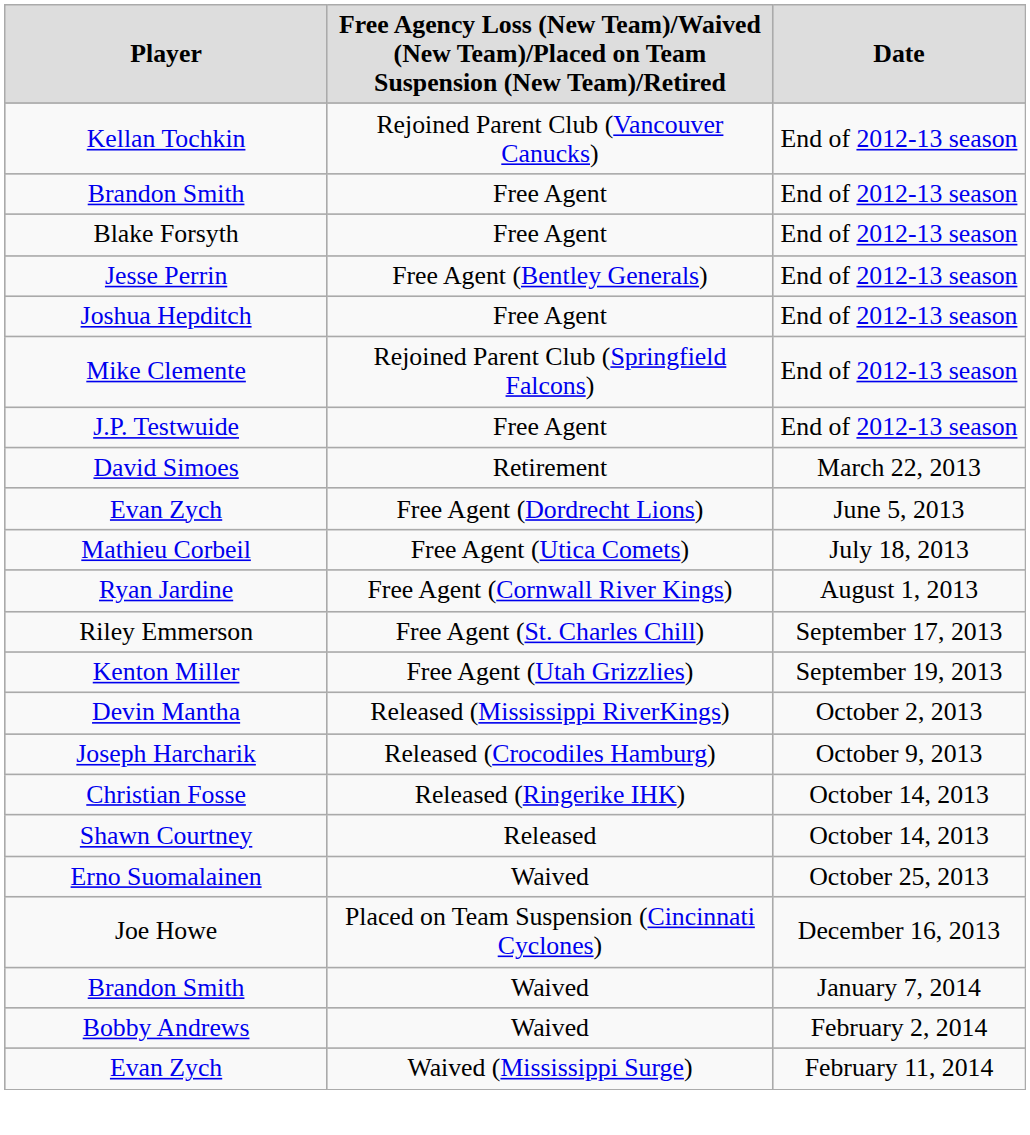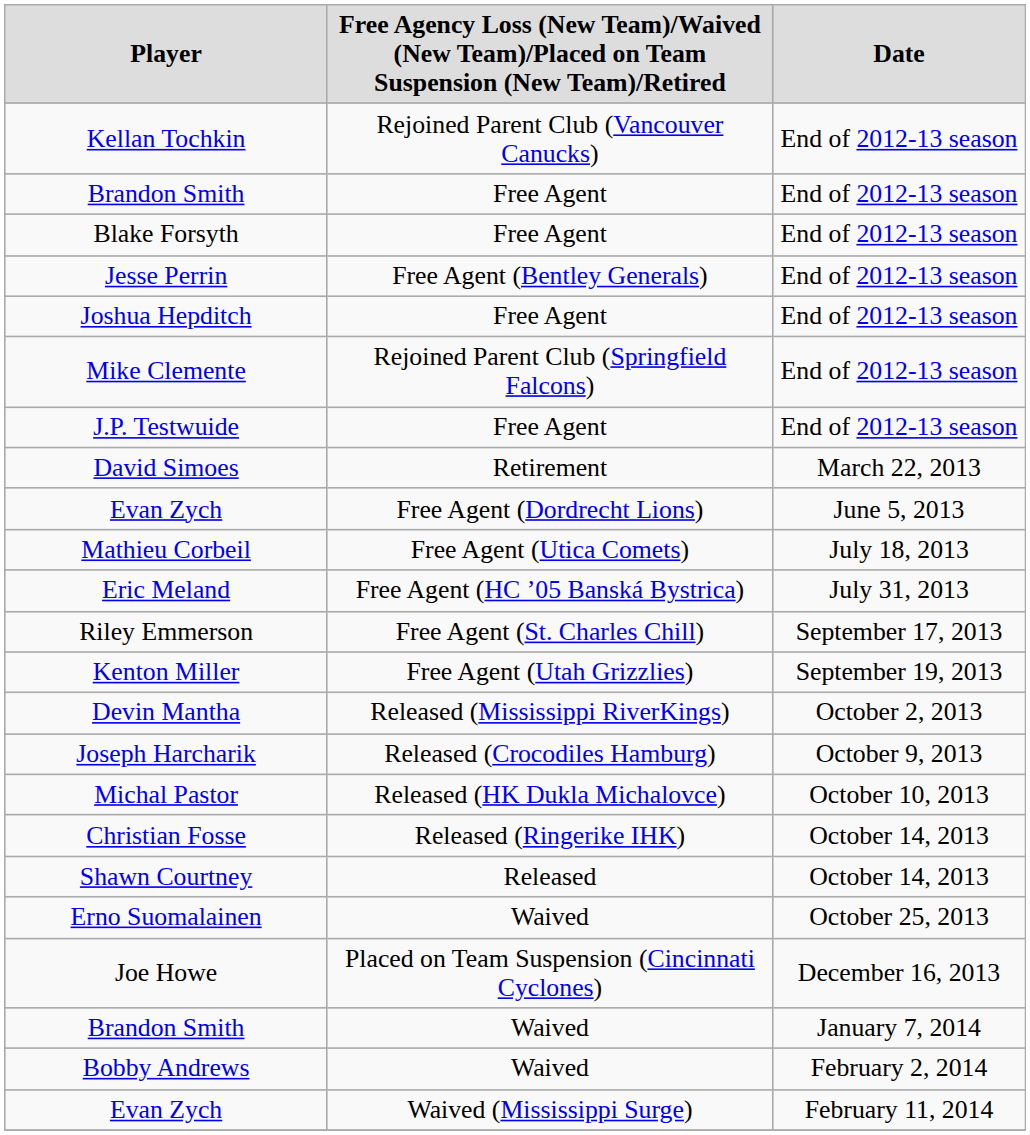+ row: Eric Meland | Free Agent (HC ’05 Banská Bystrica) | July 31, 2013
- row: Ryan Jardine | Free Agent (Cornwall River Kings) | August 1, 2013
+ row: Michal Pastor | Released (HK Dukla Michalovce) | October 10, 2013
